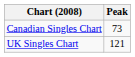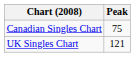Canadian Singles Chart | Peak: 73 -> 75
